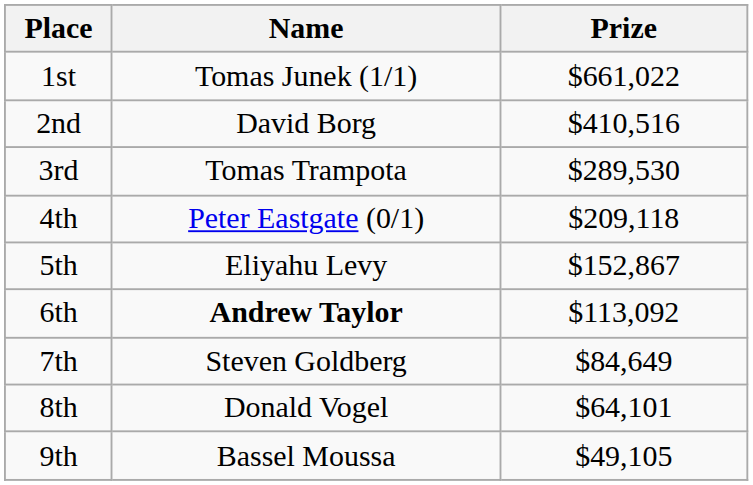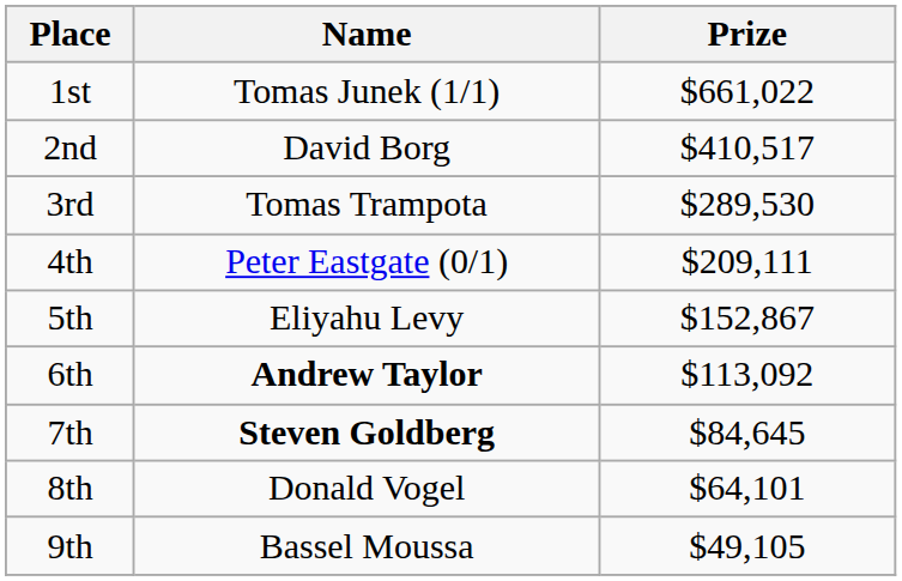2nd | Prize: $410,516 -> $410,517
4th | Prize: $209,118 -> $209,111
7th | Name: normal -> bold
7th | Prize: $84,649 -> $84,645
